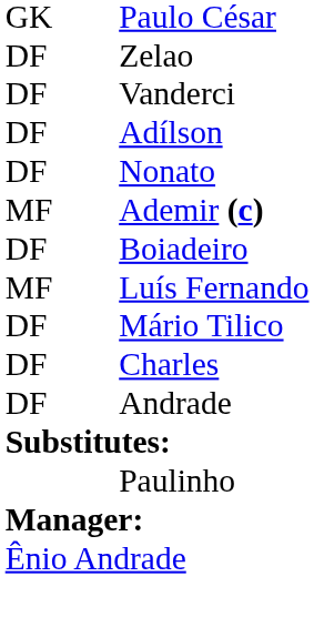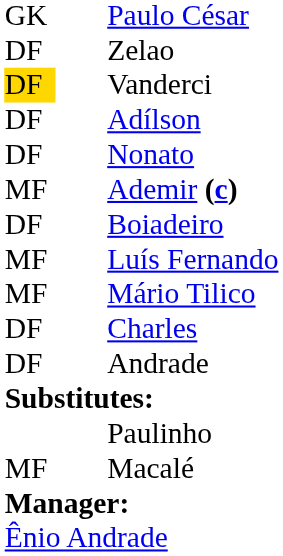Vanderci | column 1: no background -> gold background
Mário Tilico | column 1: DF -> MF
+ row: MF | Macalé
